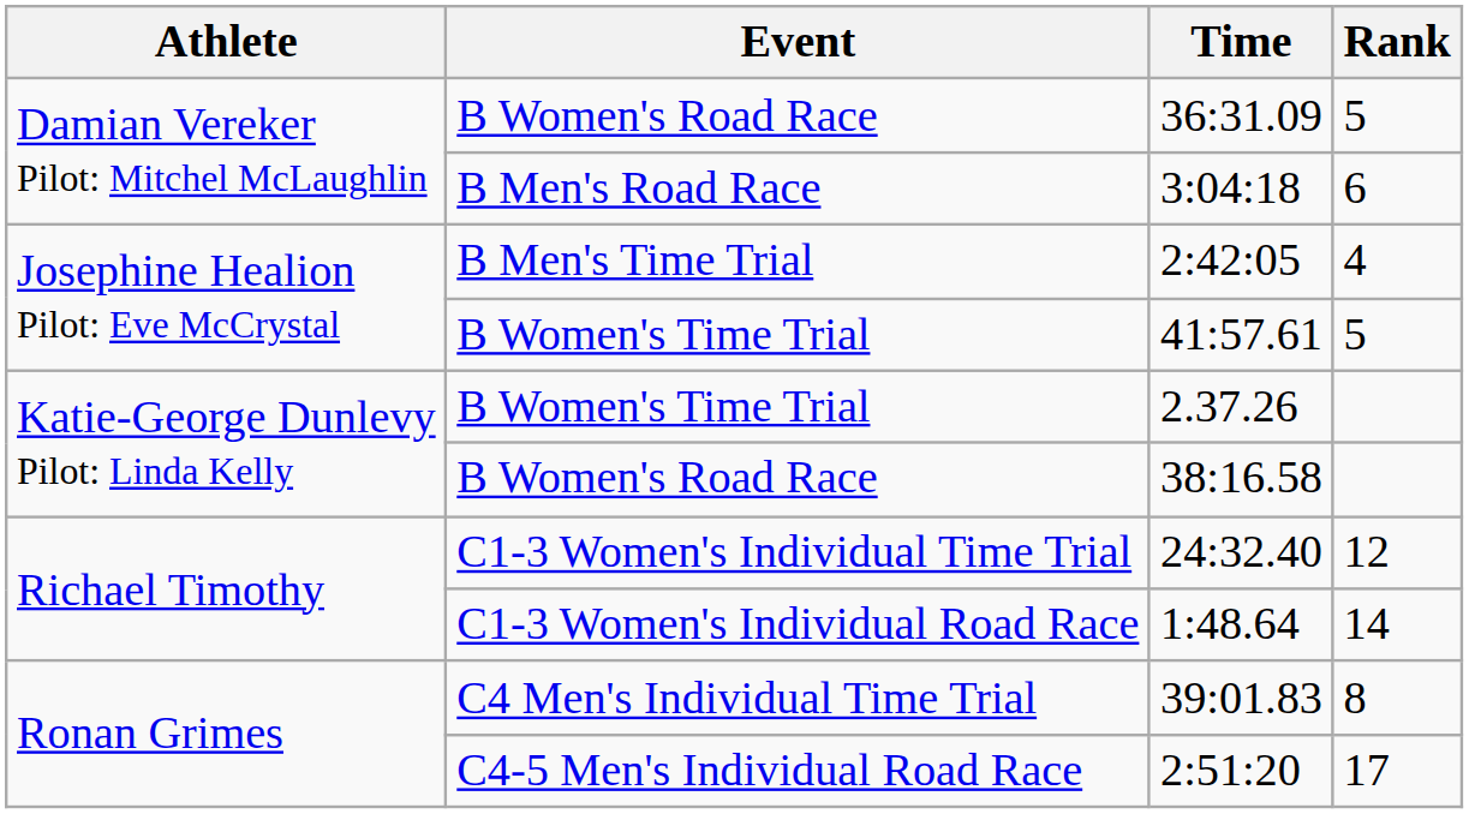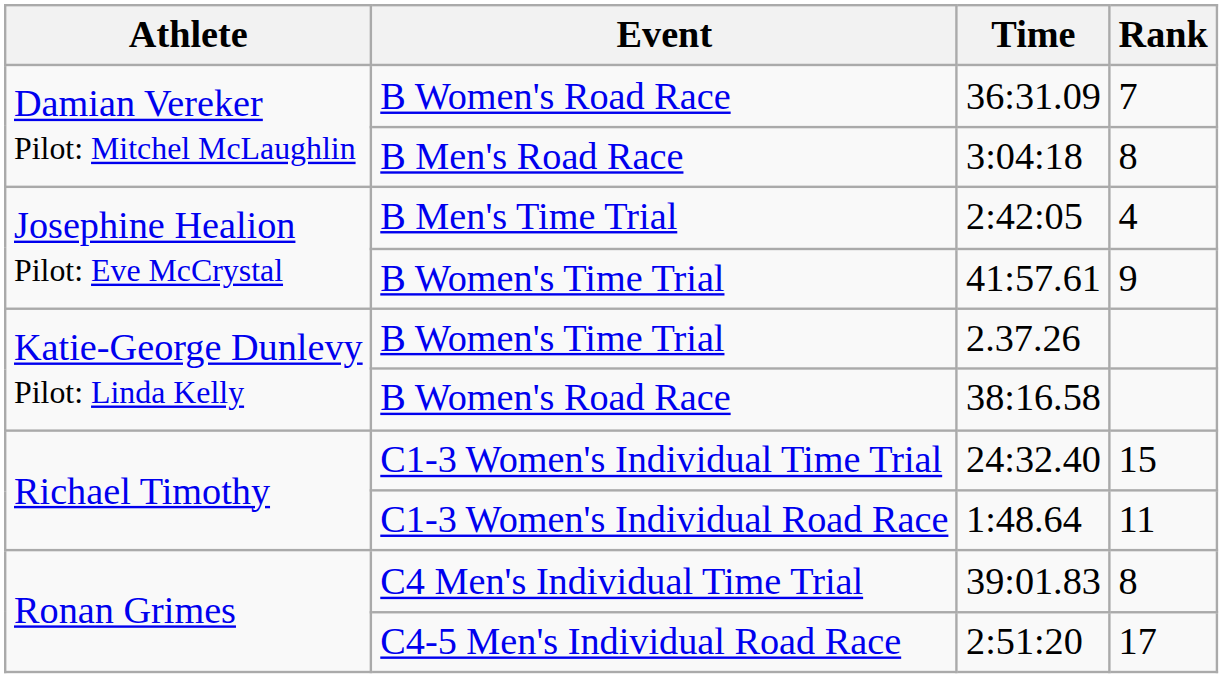36:31.09 | Rank: 5 -> 7
3:04:18 | Rank: 6 -> 8
41:57.61 | Rank: 5 -> 9
24:32.40 | Rank: 12 -> 15
1:48.64 | Rank: 14 -> 11
